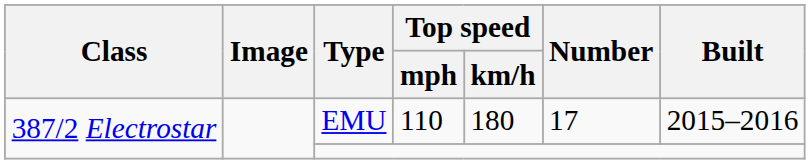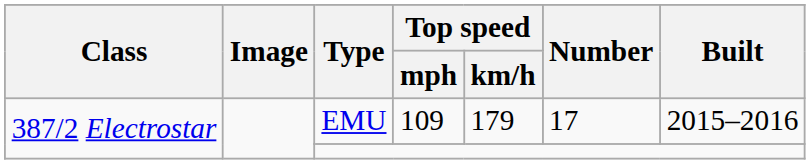EMU | Top speed / mph: 110 -> 109
EMU | Top speed / km/h: 180 -> 179
